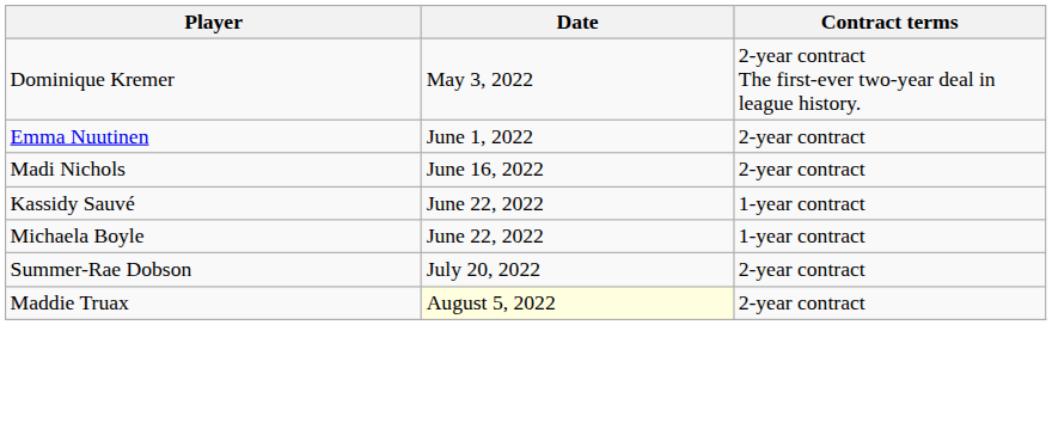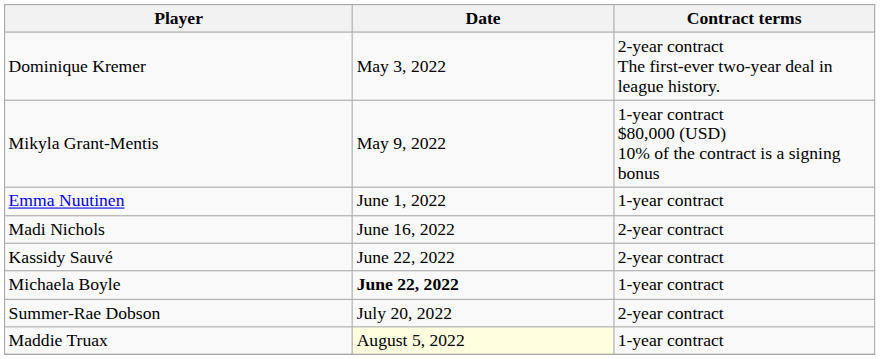+ row: Mikyla Grant-Mentis | May 9, 2022 | 1-year contract $80,000 (USD) 10% of the contract is a signing bonus
Emma Nuutinen | Contract terms: 2-year contract -> 1-year contract
Kassidy Sauvé | Contract terms: 1-year contract -> 2-year contract
Michaela Boyle | Date: normal -> bold
Maddie Truax | Contract terms: 2-year contract -> 1-year contract
